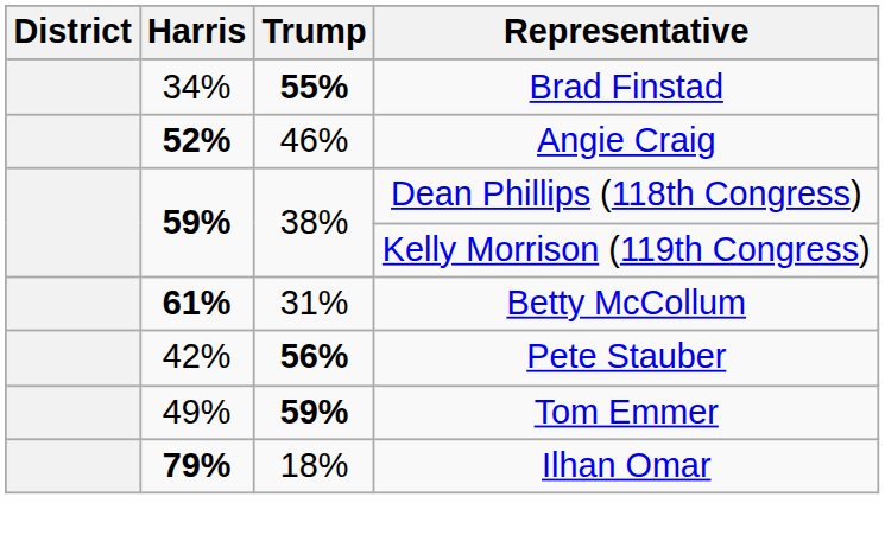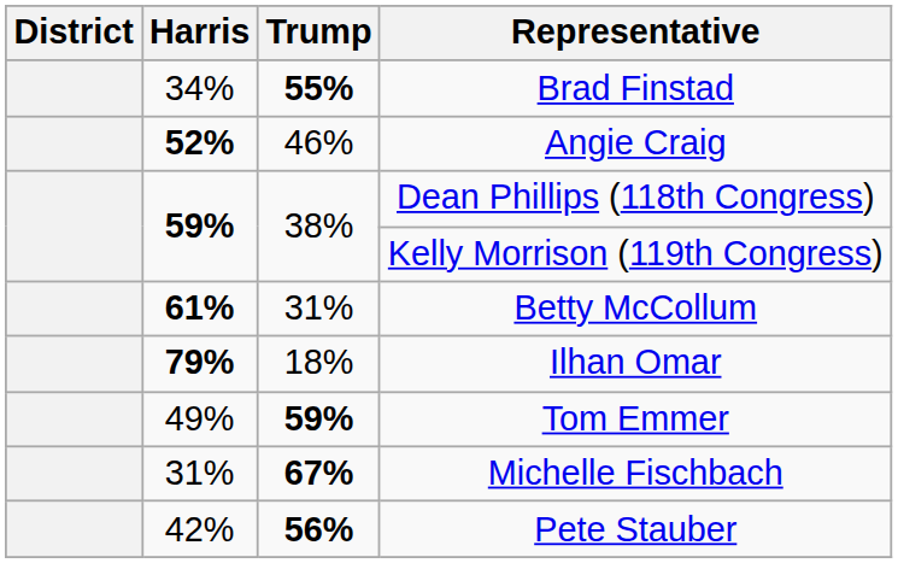rows swapped: Ilhan Omar <-> Pete Stauber
+ row: 31% | 67% | Michelle Fischbach
